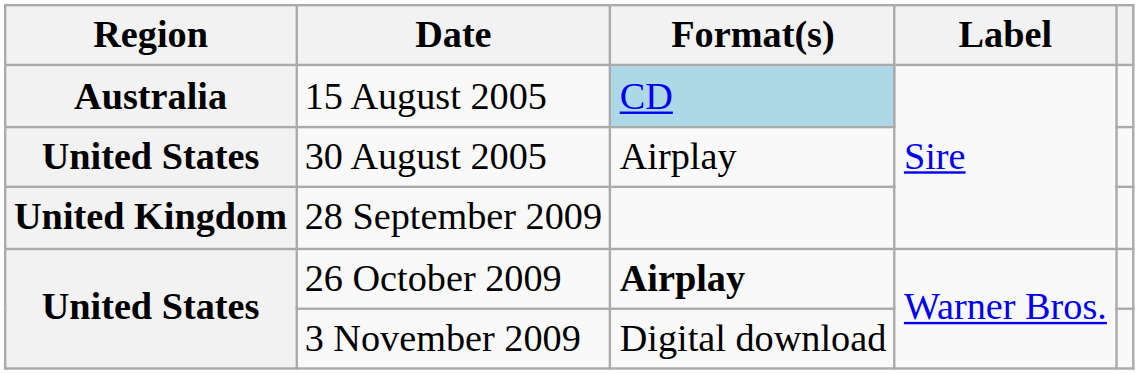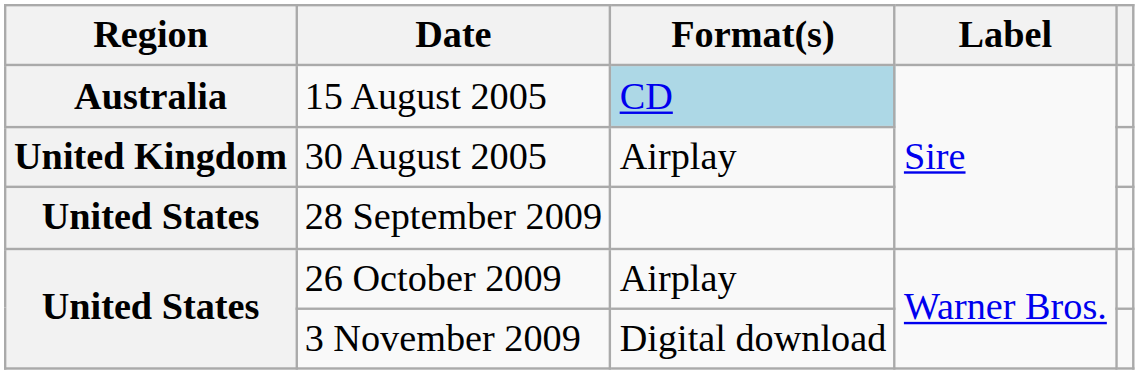30 August 2005 | Region: United States -> United Kingdom
28 September 2009 | Region: United Kingdom -> United States
26 October 2009 | Format(s): bold -> normal
